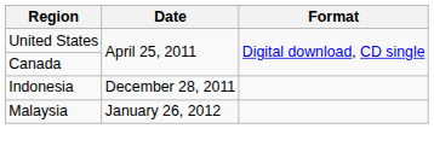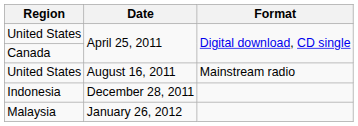+ row: United States | August 16, 2011 | Mainstream radio
